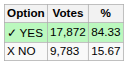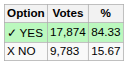✓ YES | Votes: 17,872 -> 17,874
